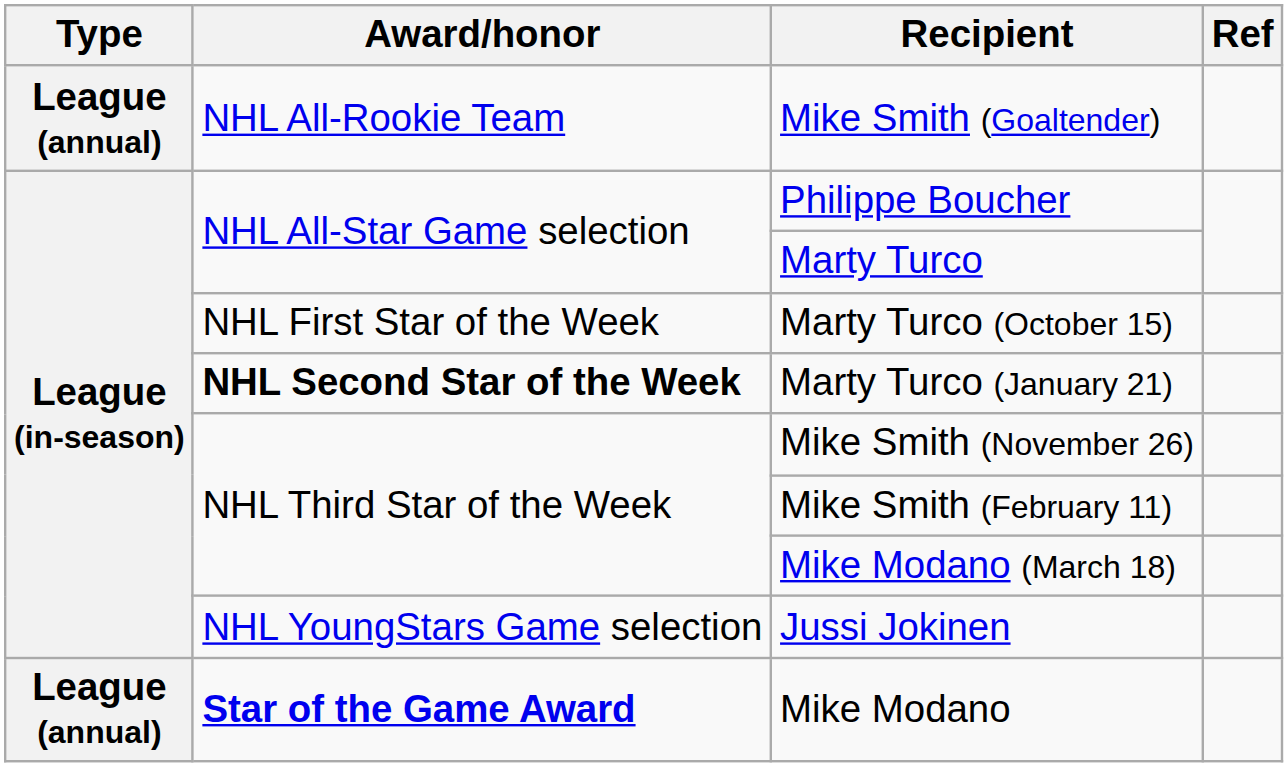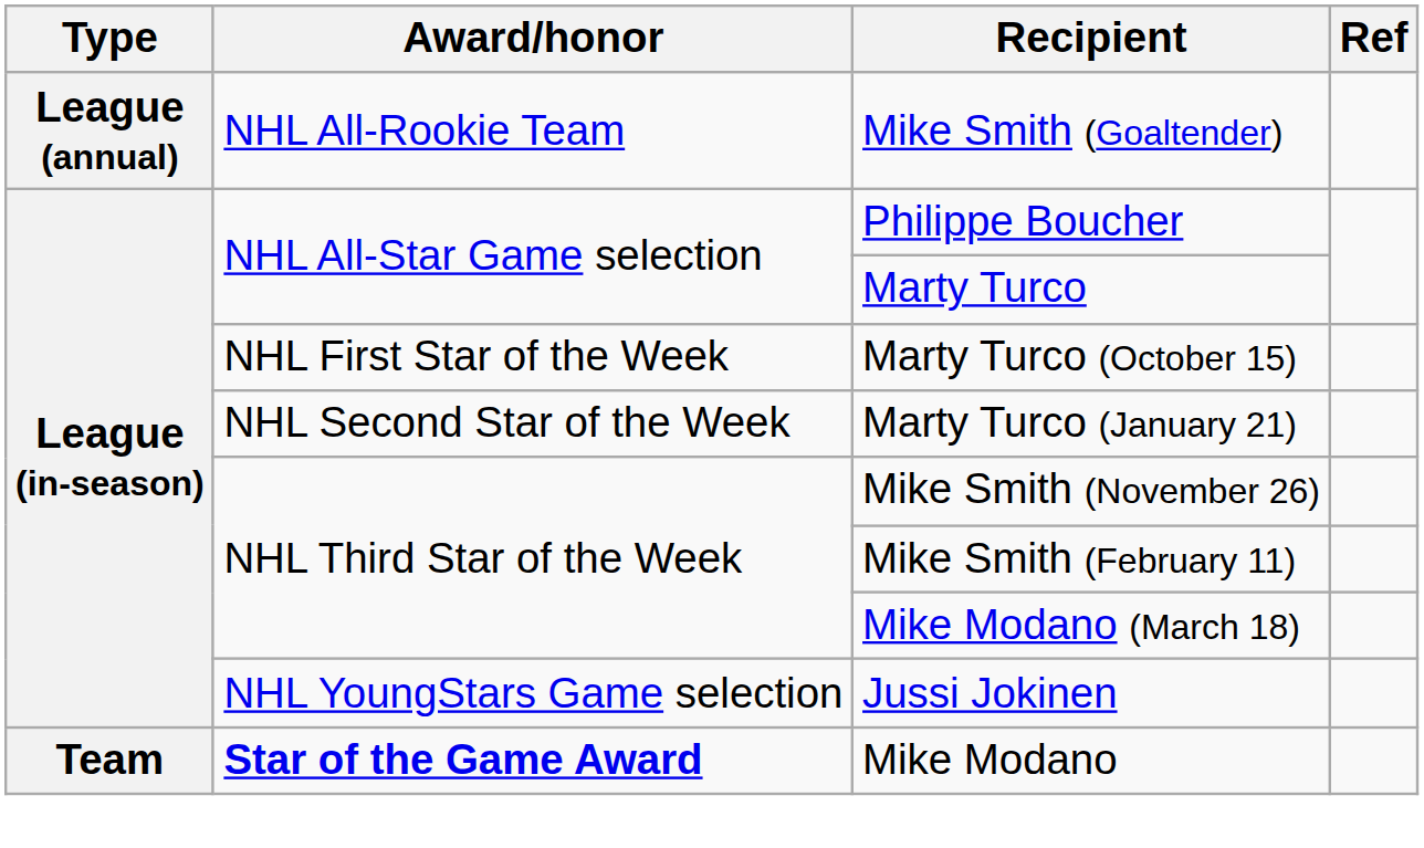Marty Turco (January 21) | Award/honor: bold -> normal
Mike Modano | Type: League (annual) -> Team
